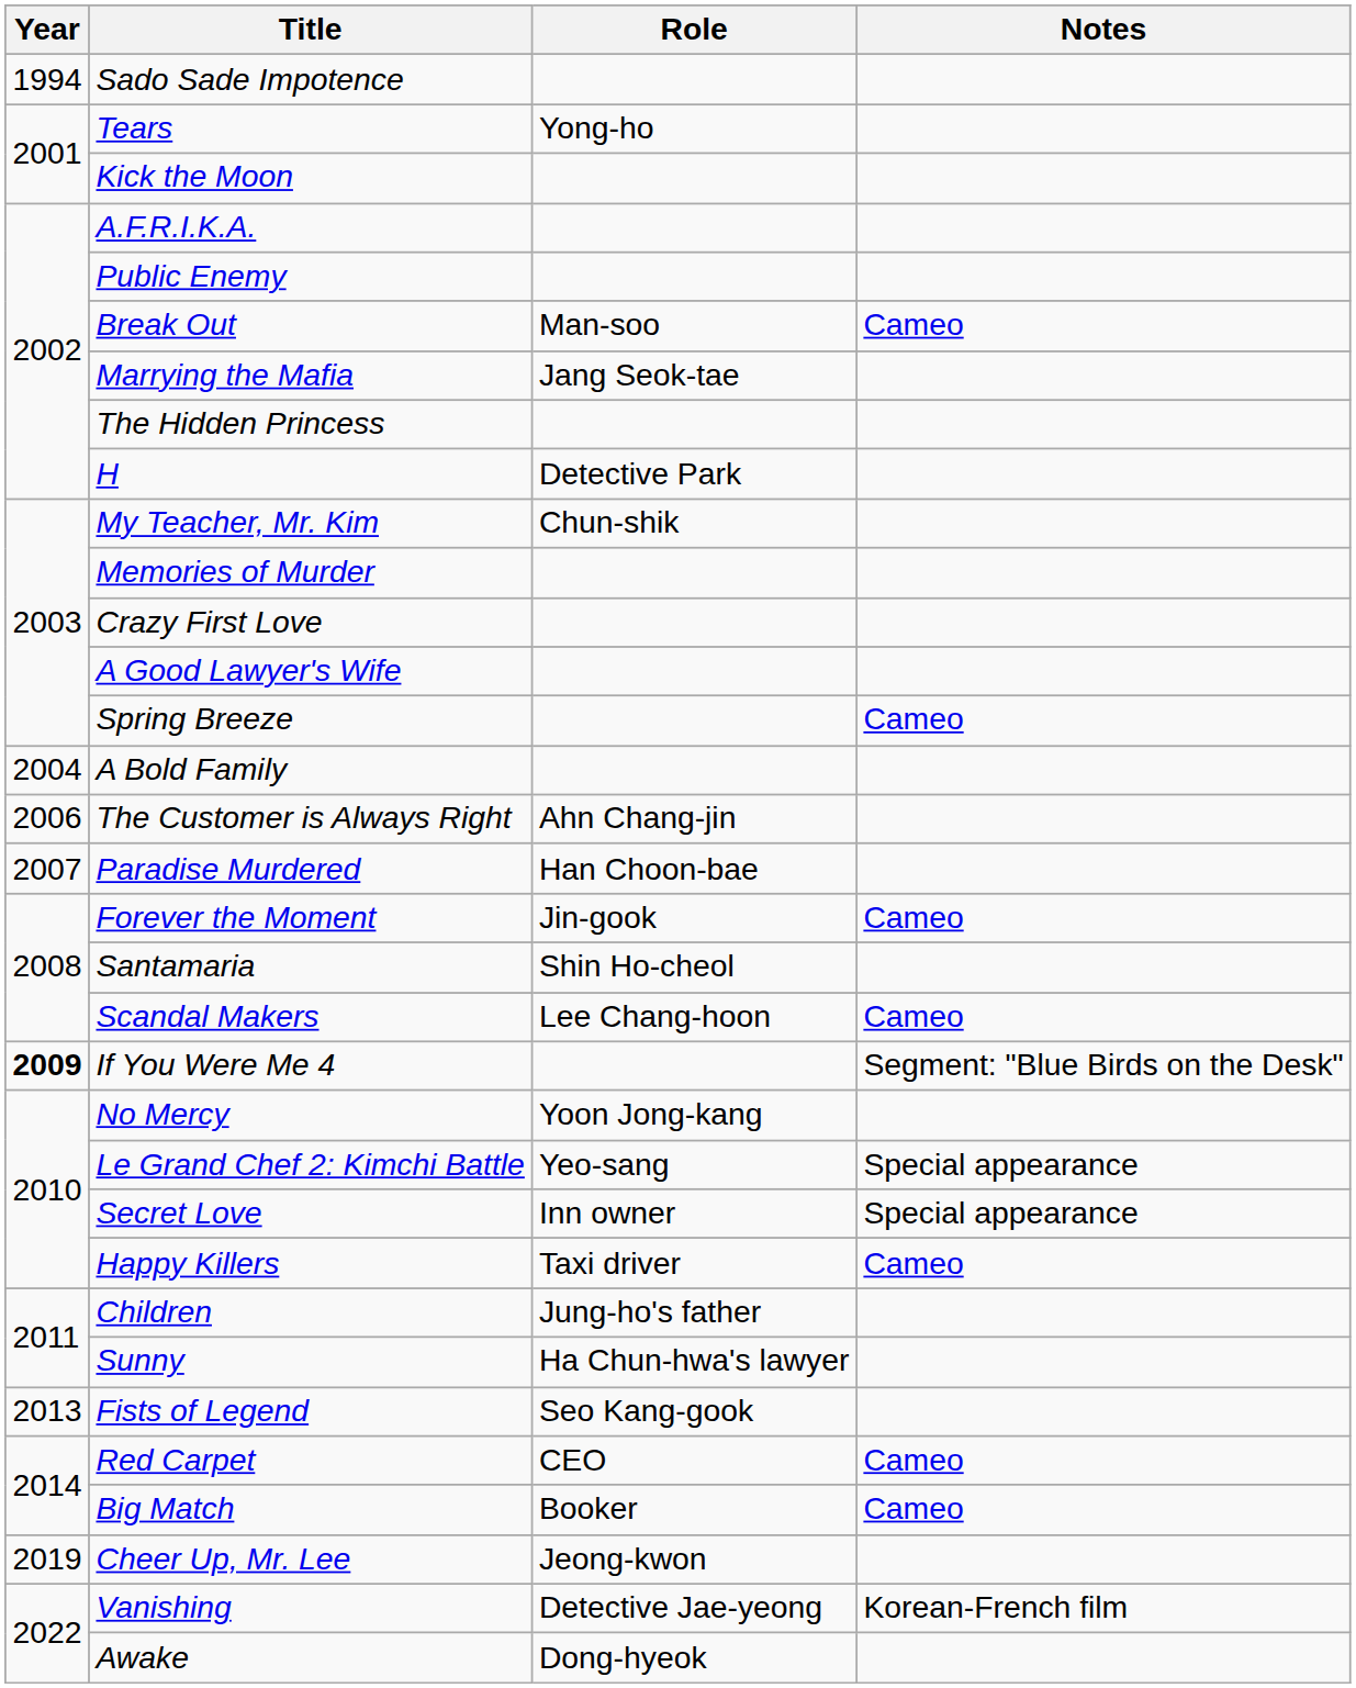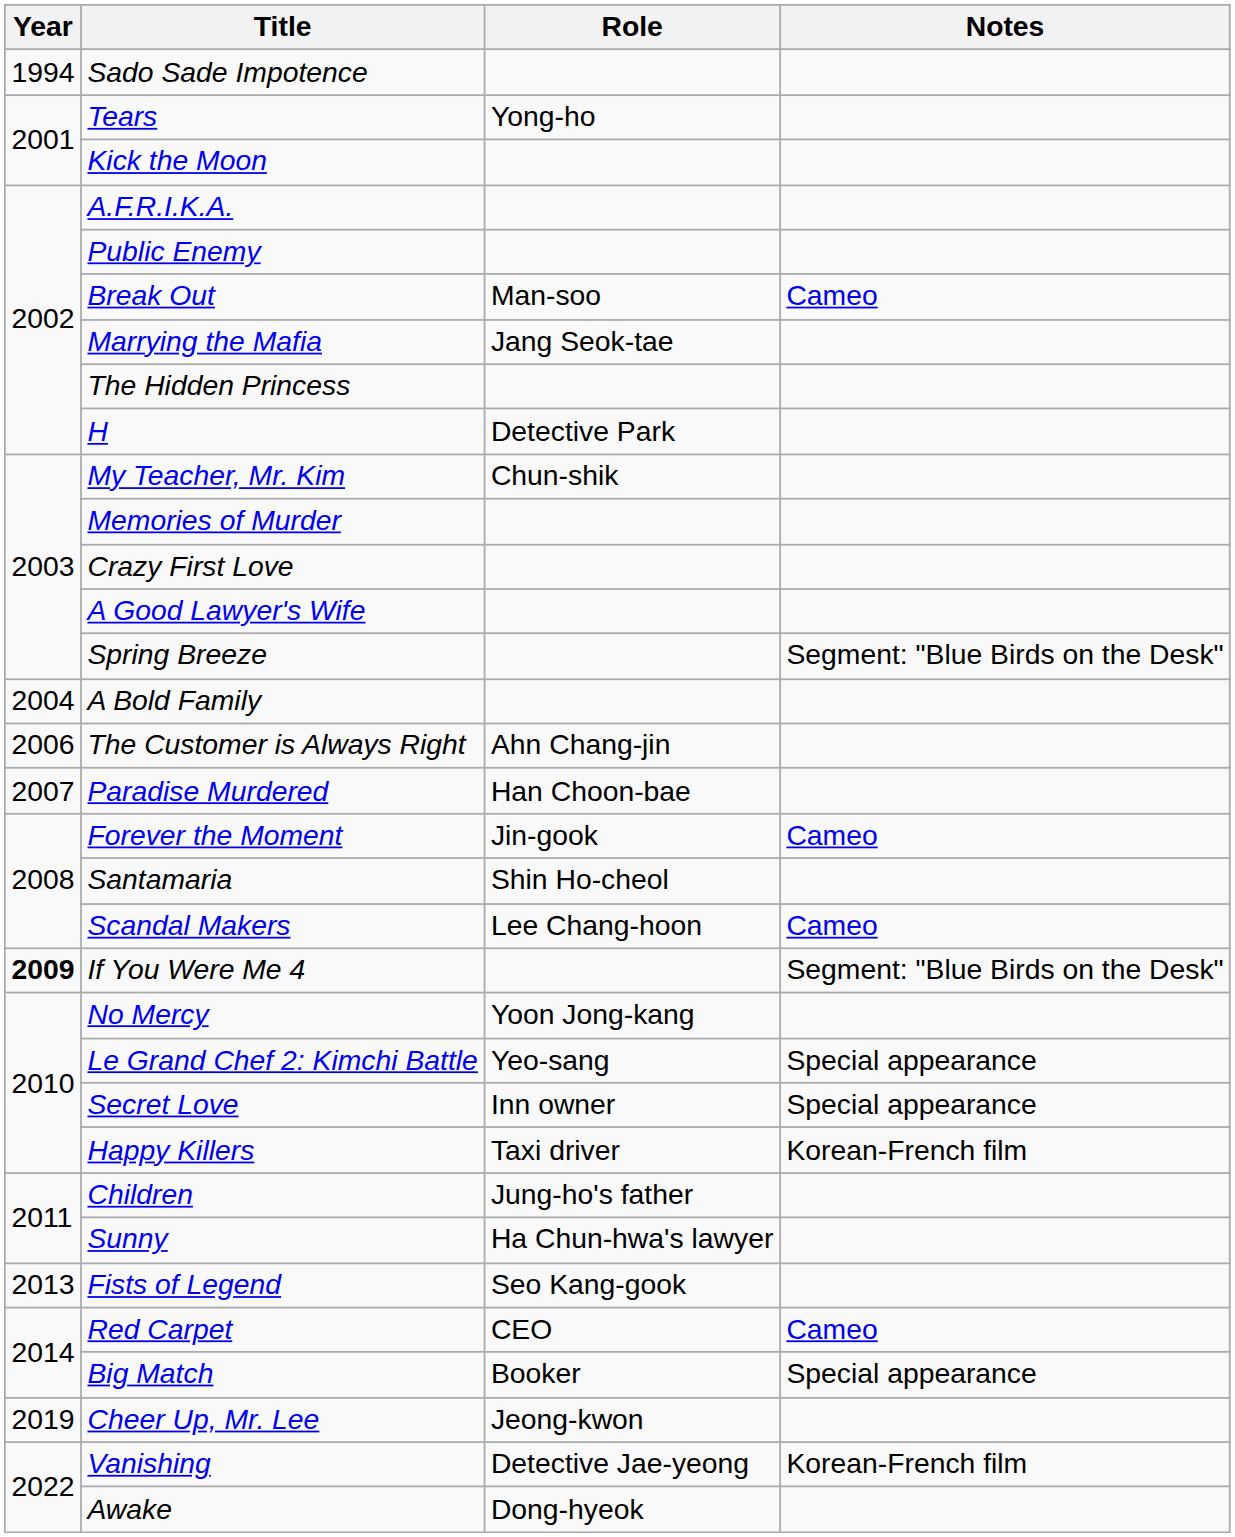Spring Breeze | Notes: Cameo -> Segment: "Blue Birds on the Desk"
Happy Killers | Notes: Cameo -> Korean-French film
Big Match | Notes: Cameo -> Special appearance
